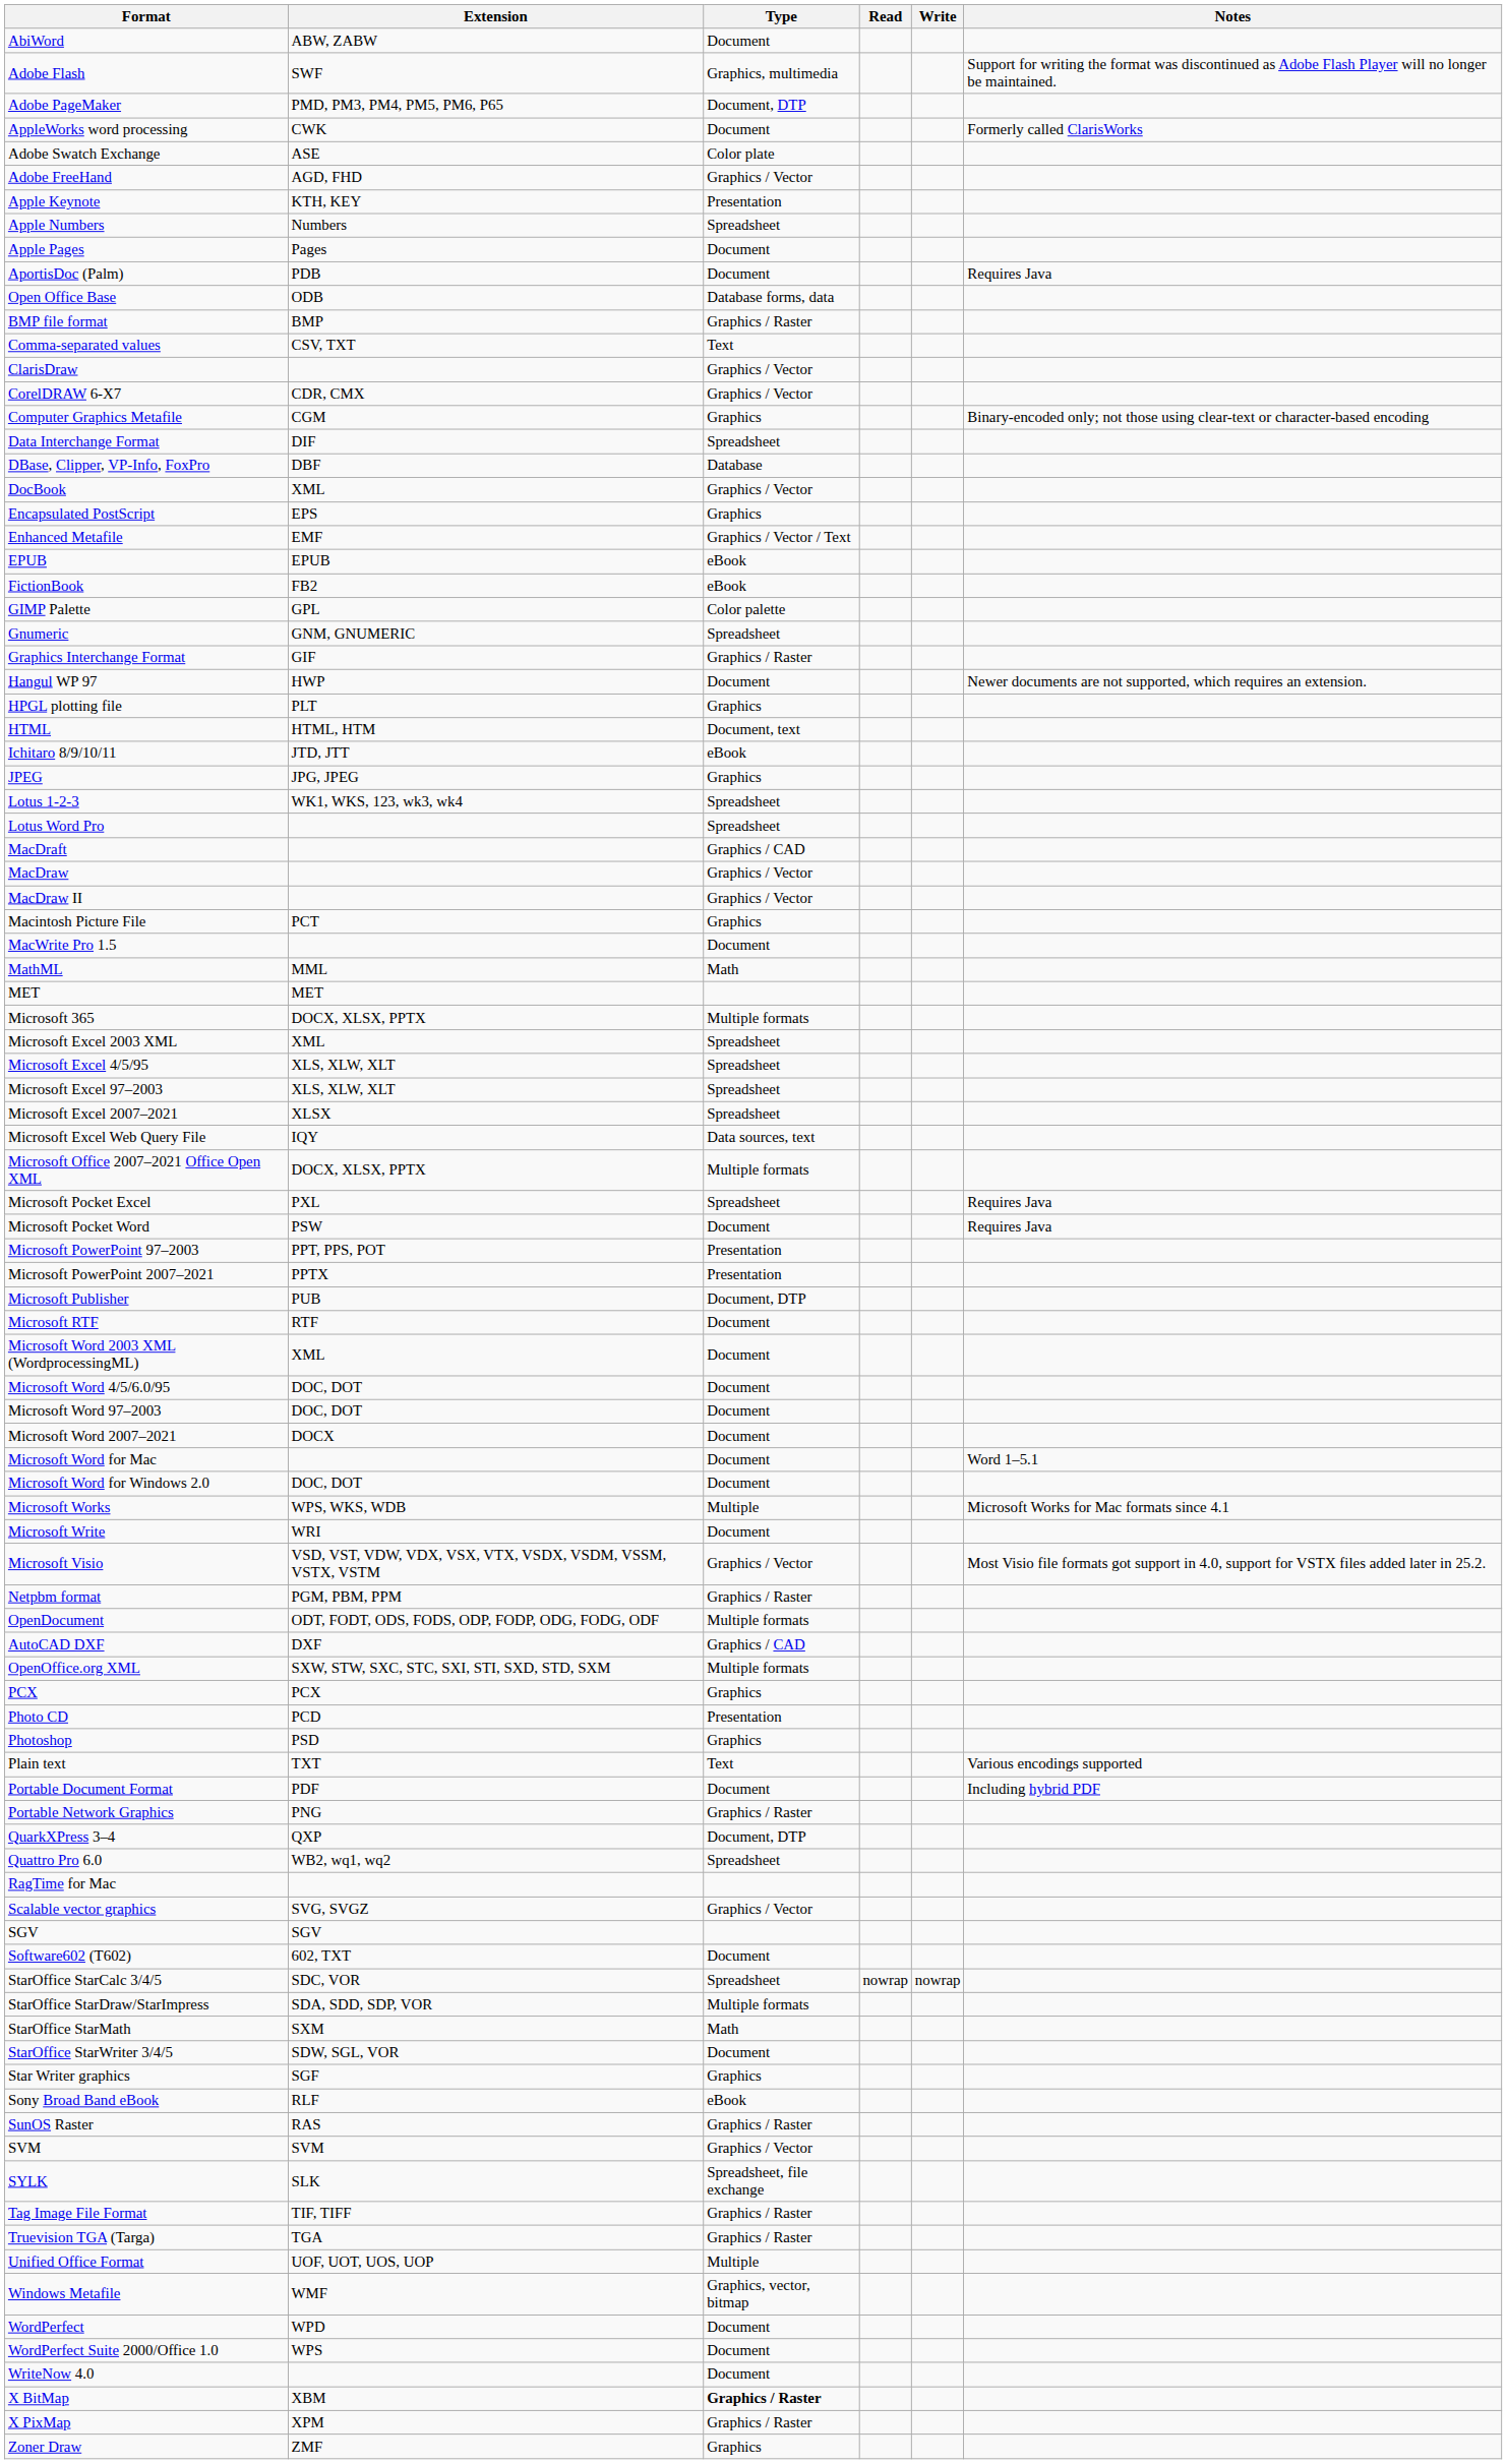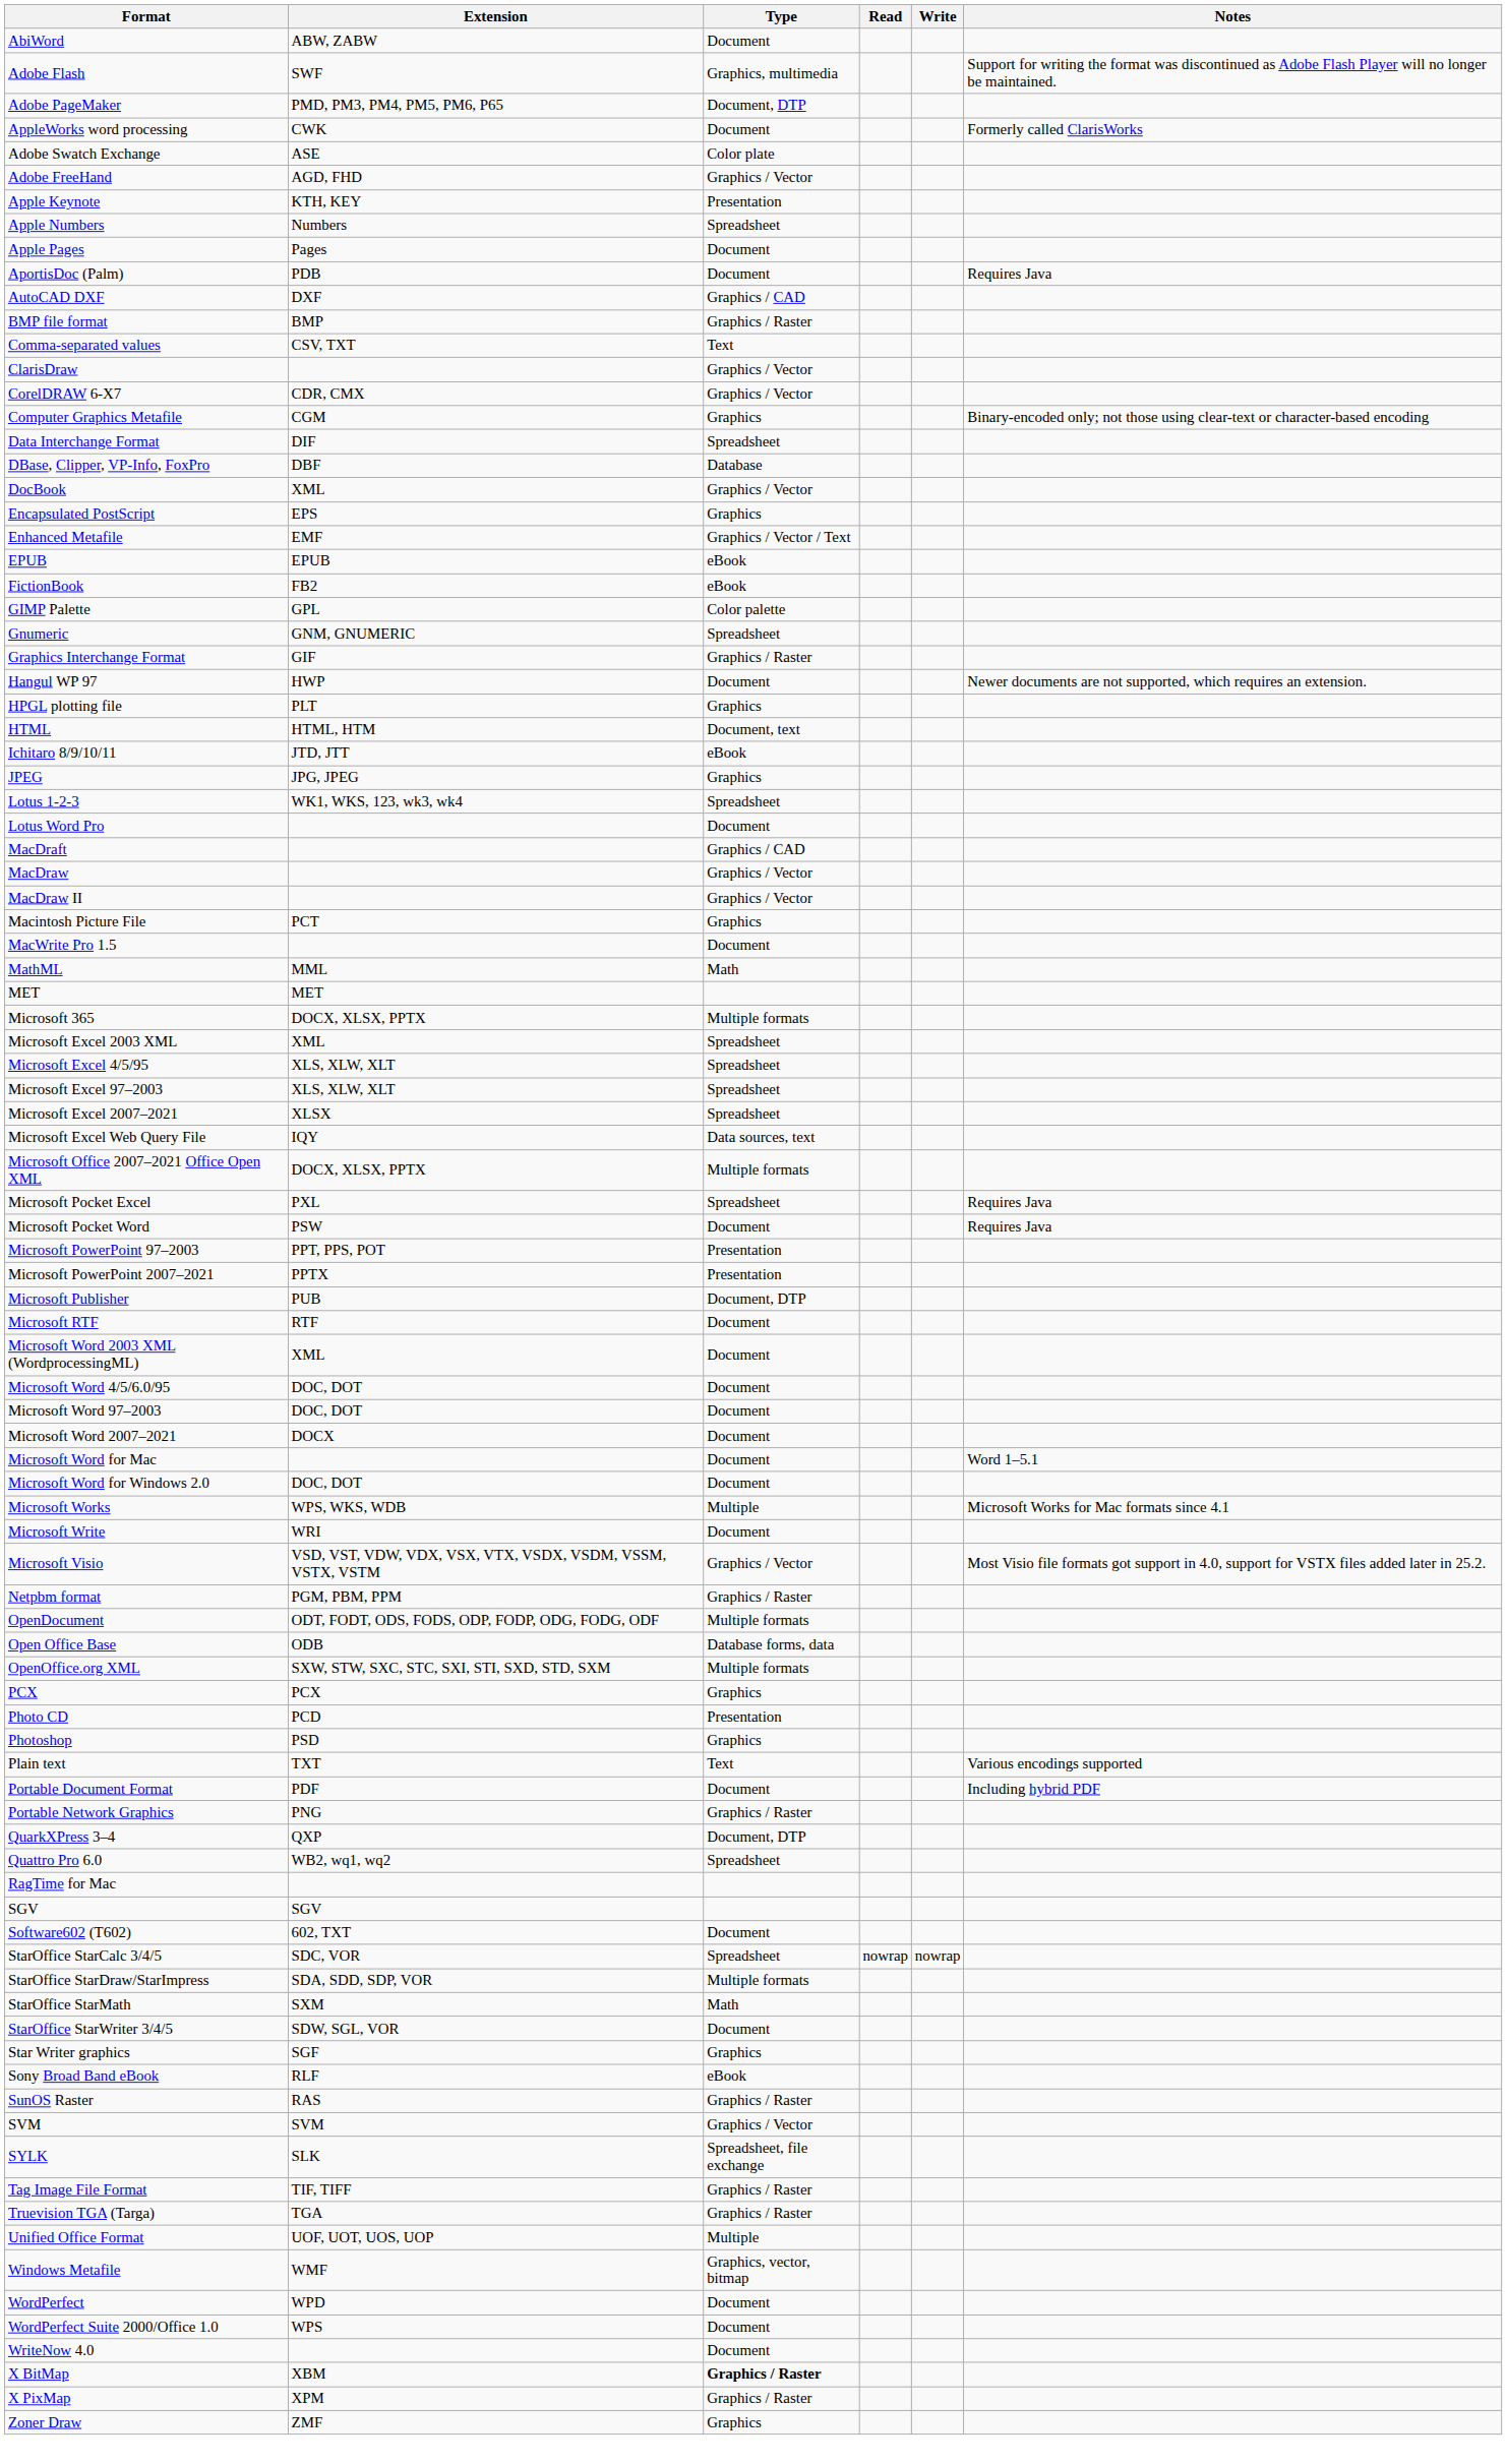rows swapped: AutoCAD DXF <-> Open Office Base
Lotus Word Pro | Type: Spreadsheet -> Document
- row: Scalable vector graphics | SVG, SVGZ | Graphics / Vector
